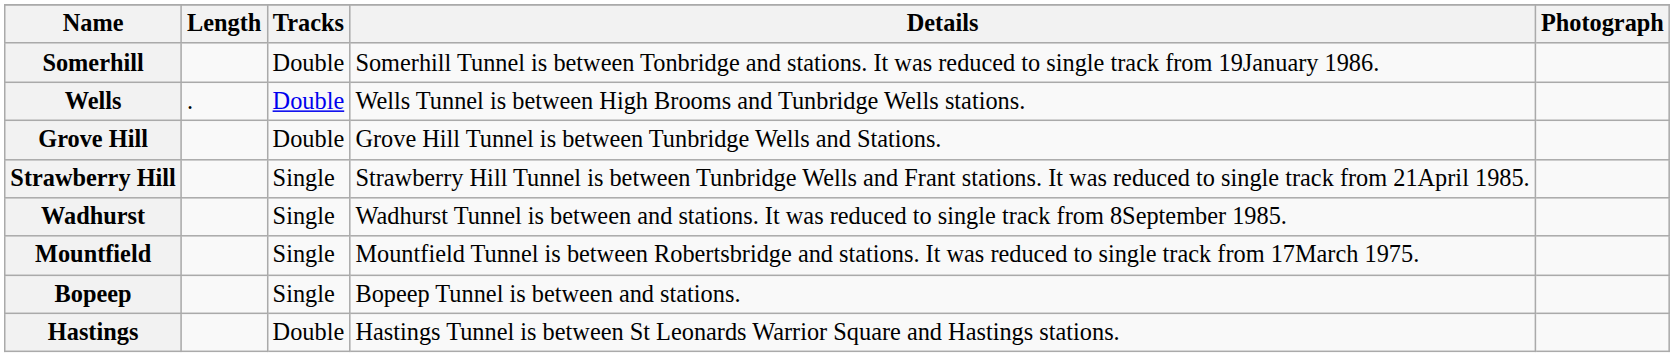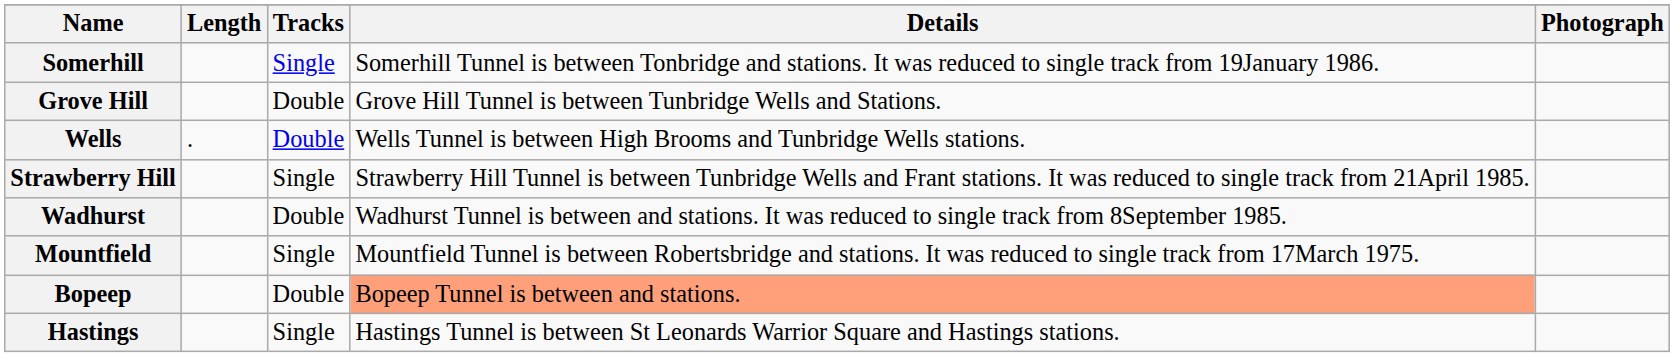Somerhill | Tracks: Double -> Single
rows swapped: Wells <-> Grove Hill
Wadhurst | Tracks: Single -> Double
Bopeep | Tracks: Single -> Double
Bopeep | Details: no background -> lightsalmon background
Hastings | Tracks: Double -> Single
